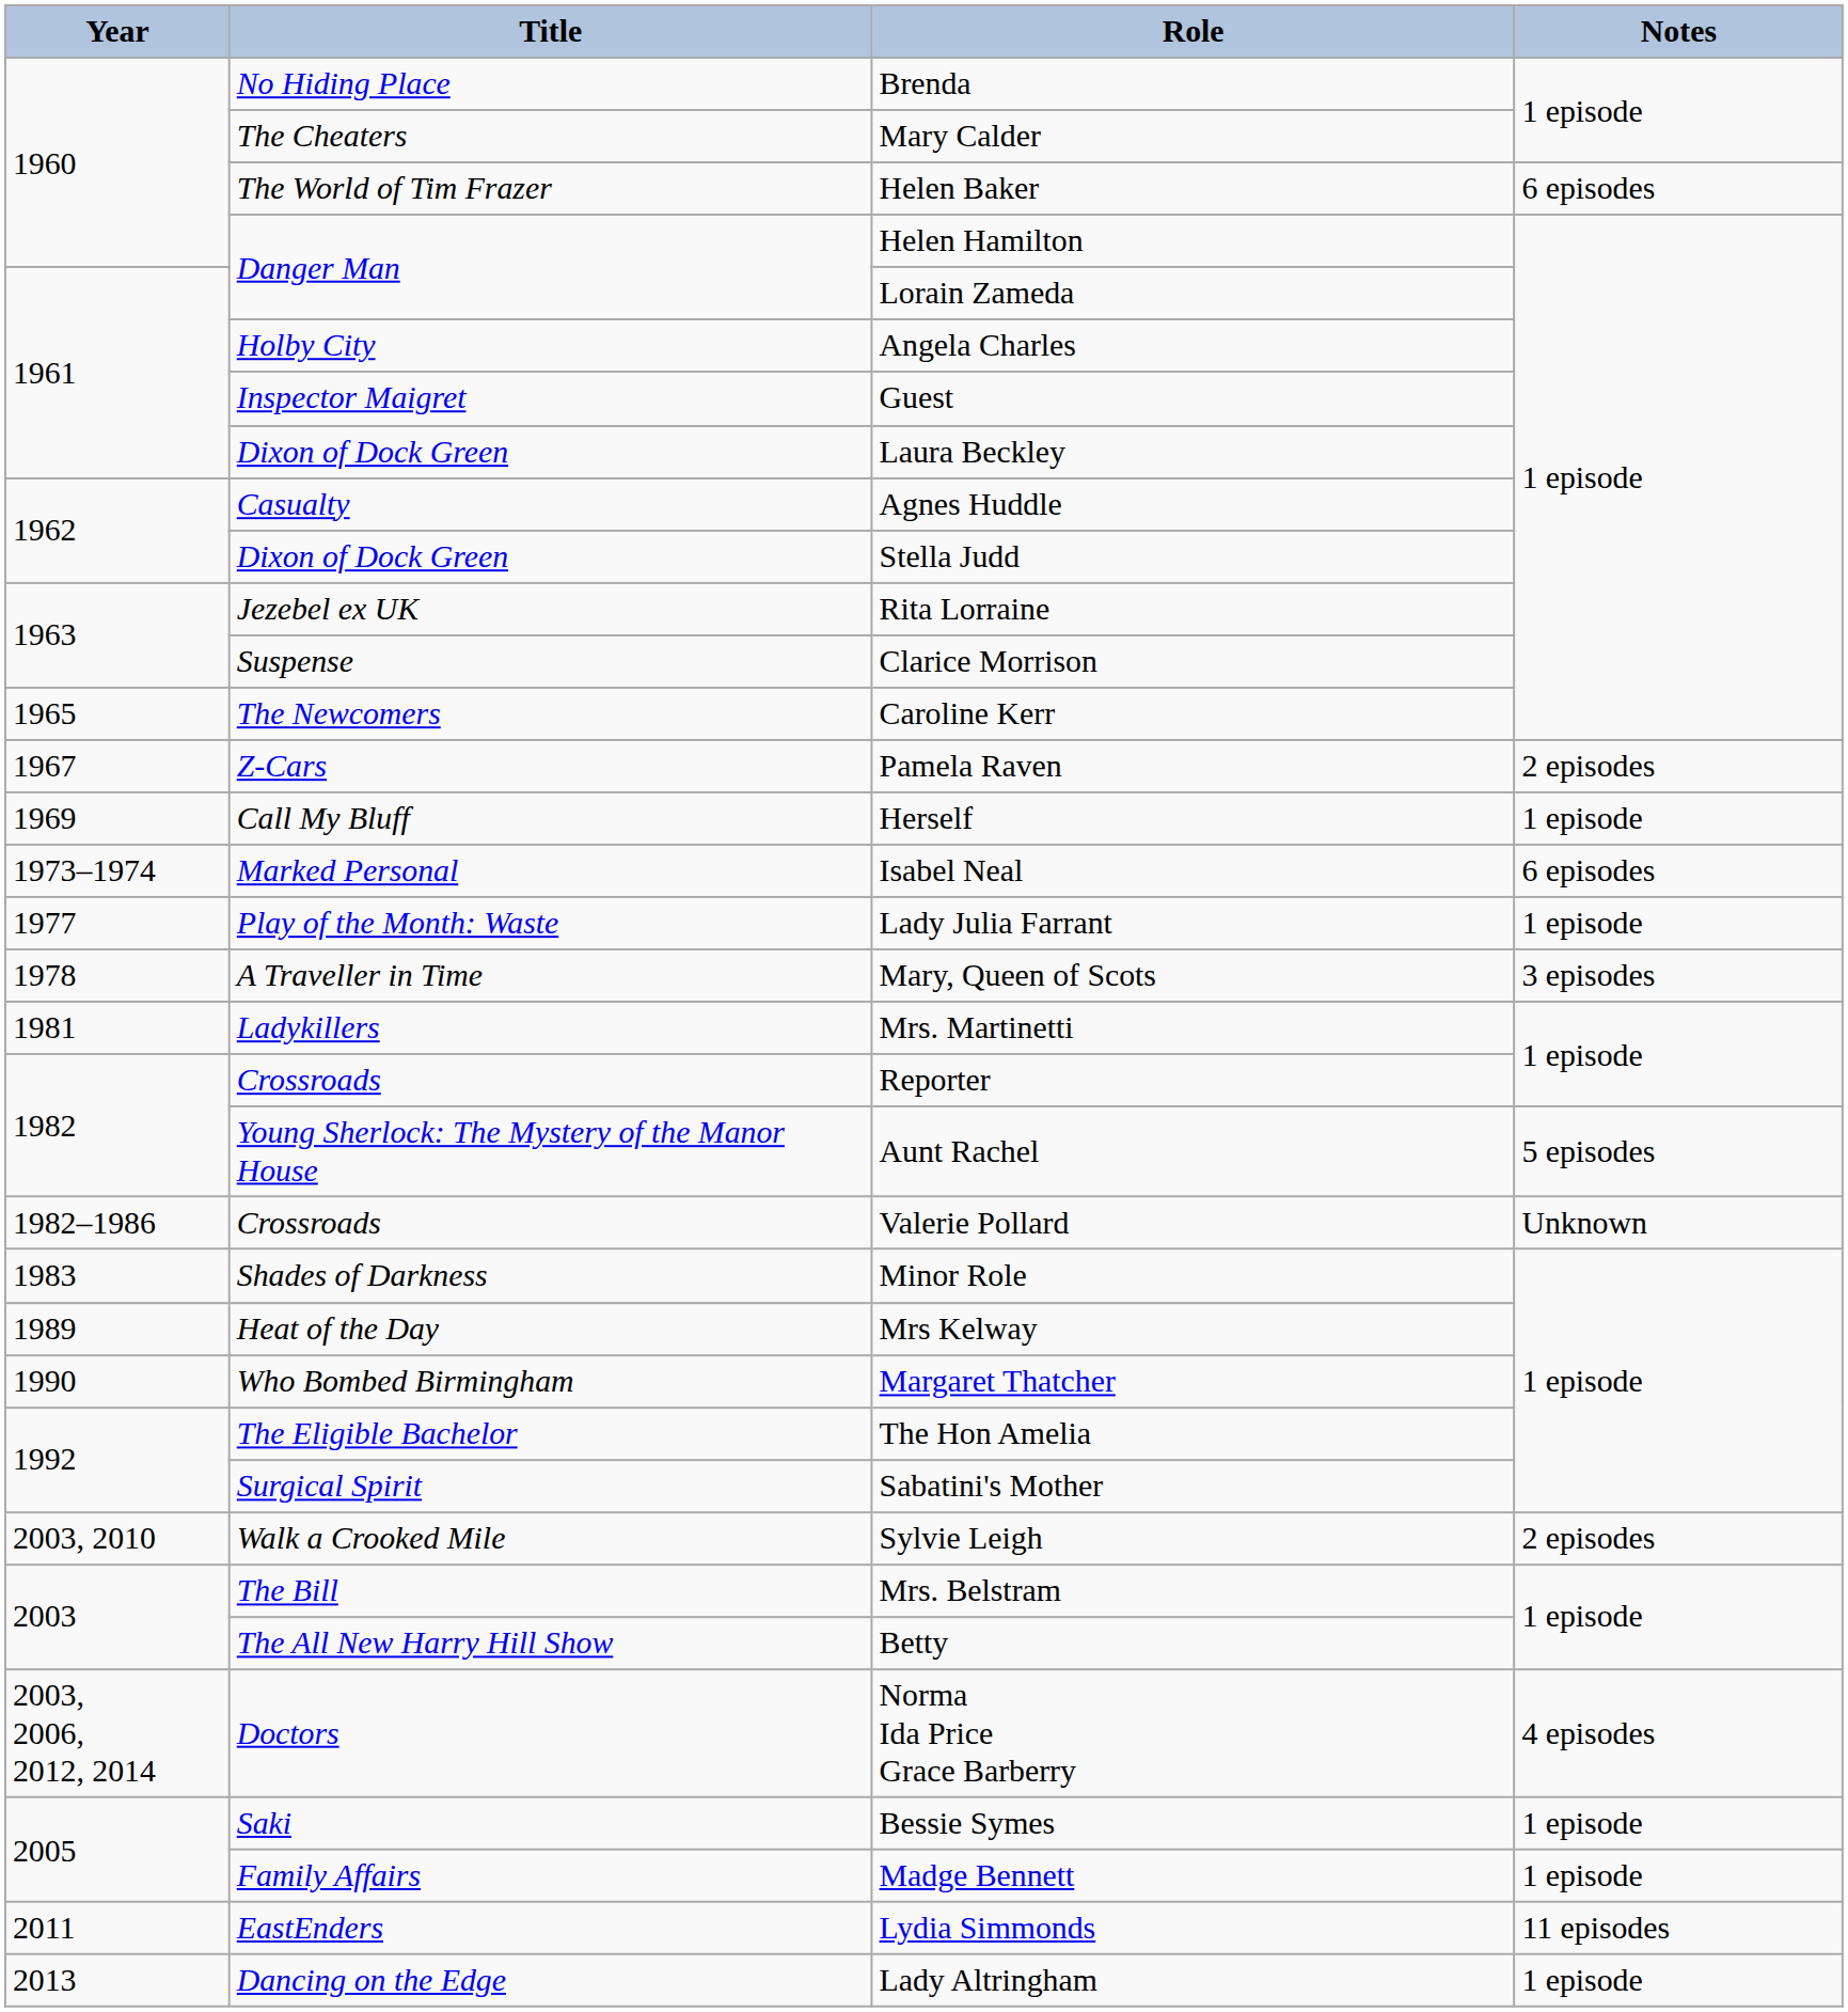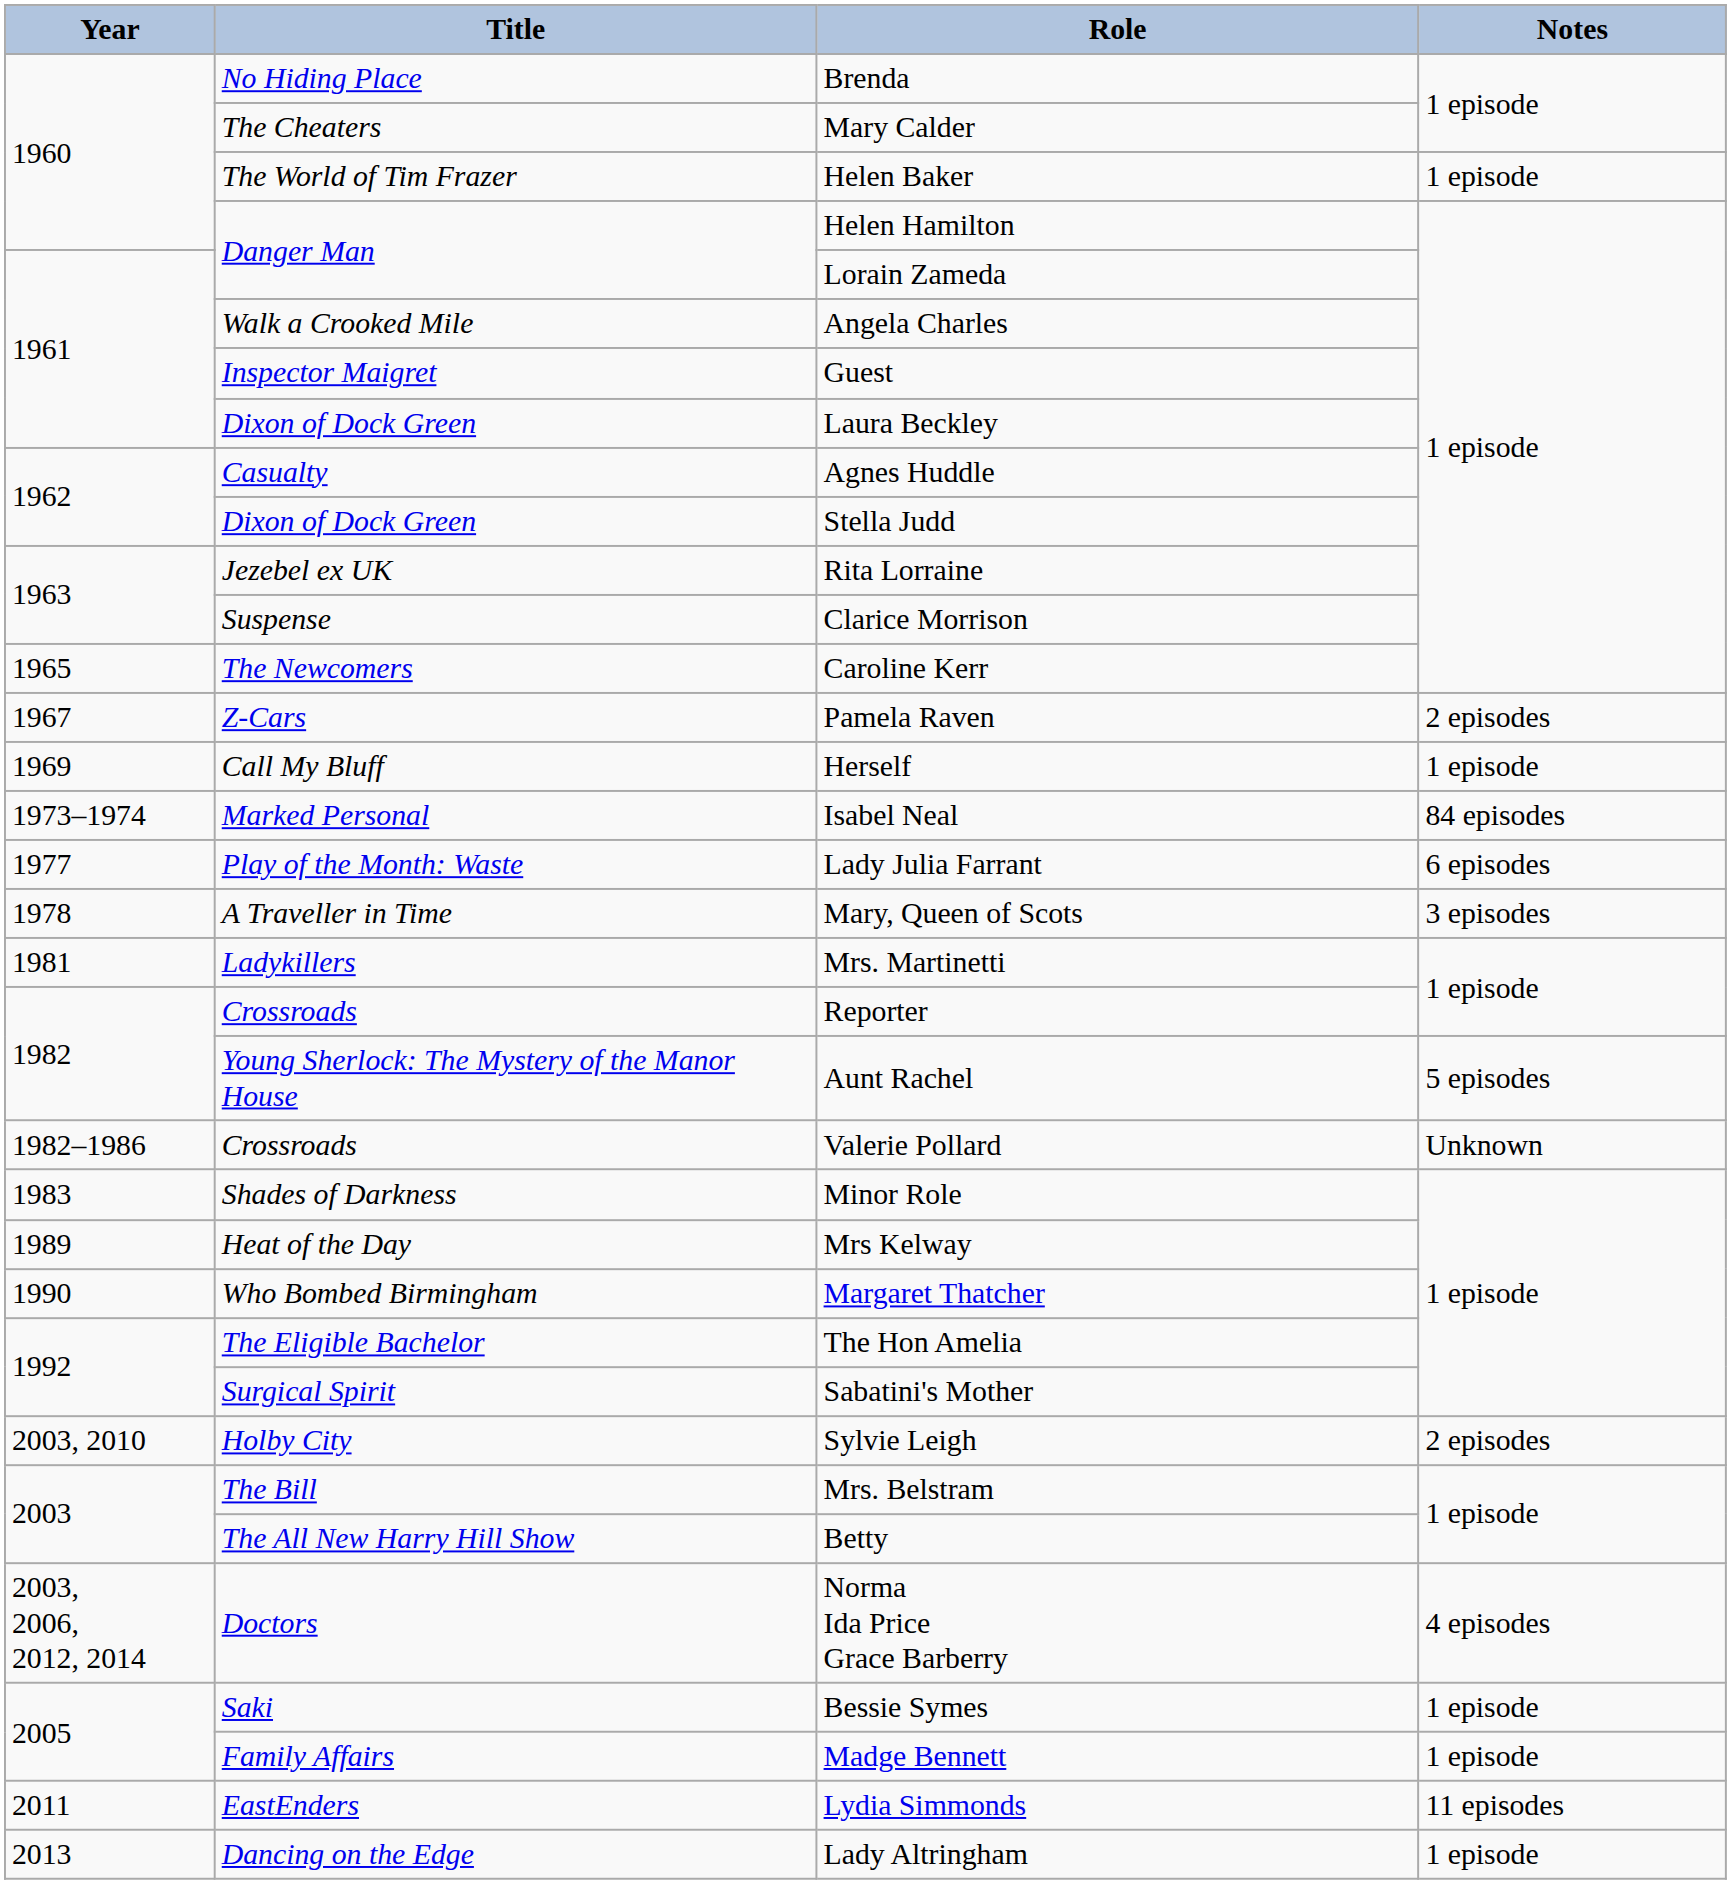Helen Baker | Notes: 6 episodes -> 1 episode
Angela Charles | Title: Holby City -> Walk a Crooked Mile
Isabel Neal | Notes: 6 episodes -> 84 episodes
Lady Julia Farrant | Notes: 1 episode -> 6 episodes
Sylvie Leigh | Title: Walk a Crooked Mile -> Holby City
